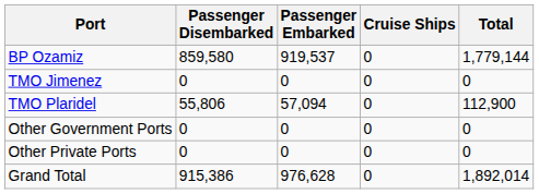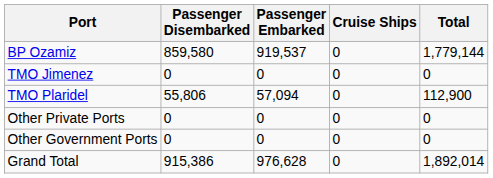rows swapped: Other Government Ports <-> Other Private Ports
